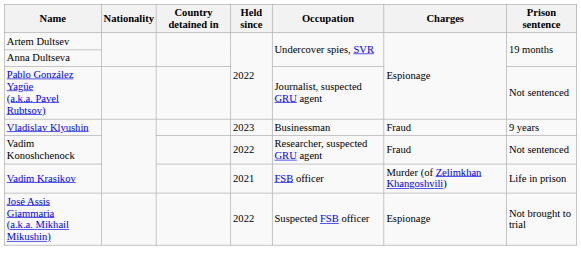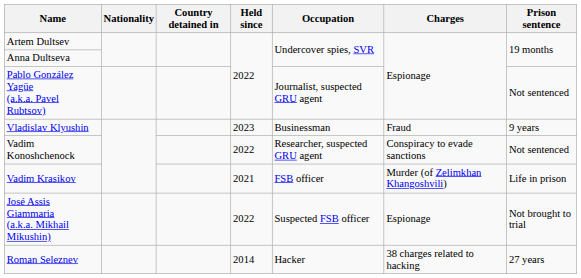Vadim Konoshchenock | Charges: Fraud -> Conspiracy to evade sanctions
+ row: Roman Seleznev | 2014 | Hacker | 38 charges related to hacking | 27 years
